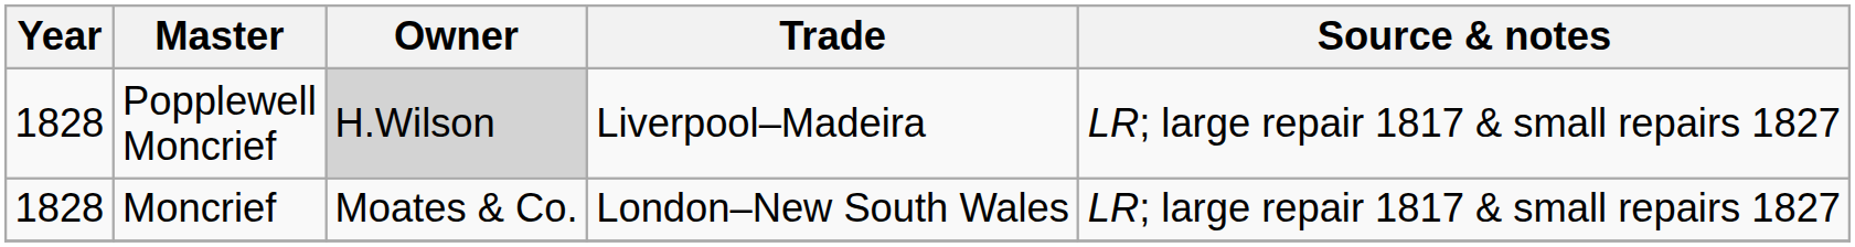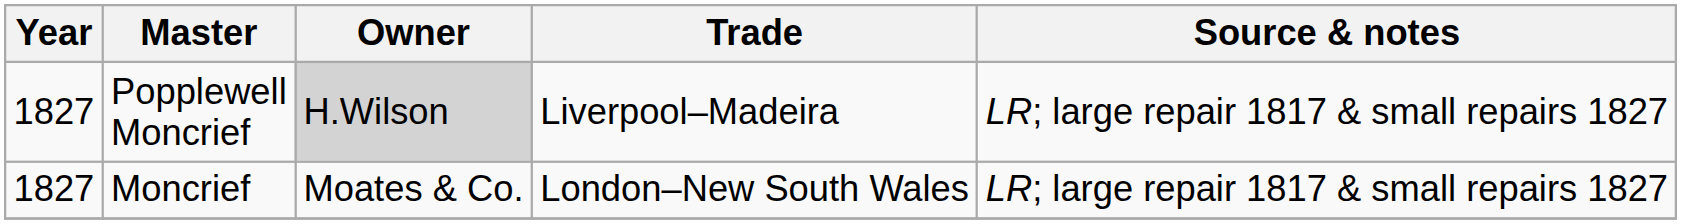Popplewell Moncrief | Year: 1828 -> 1827
Moncrief | Year: 1828 -> 1827
